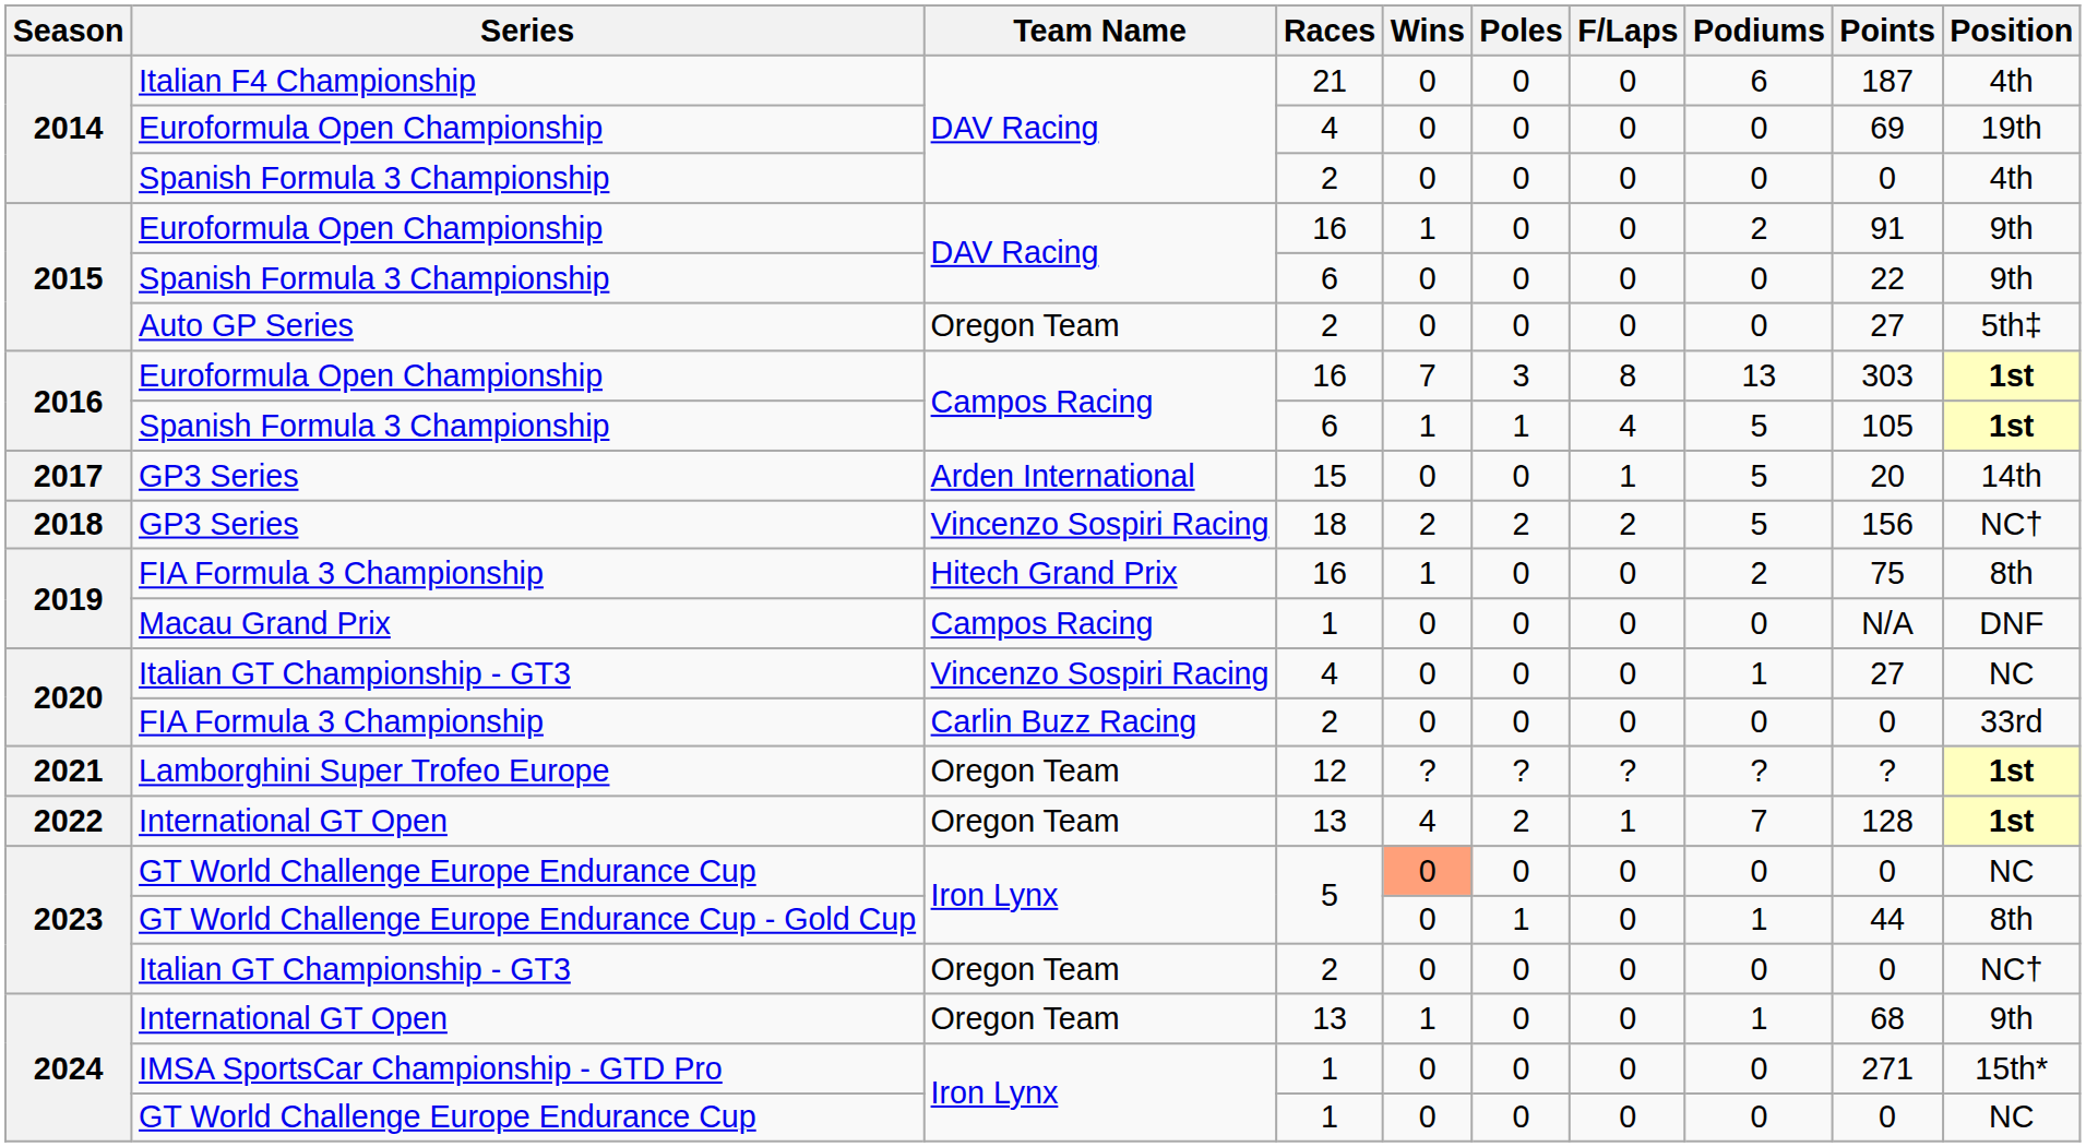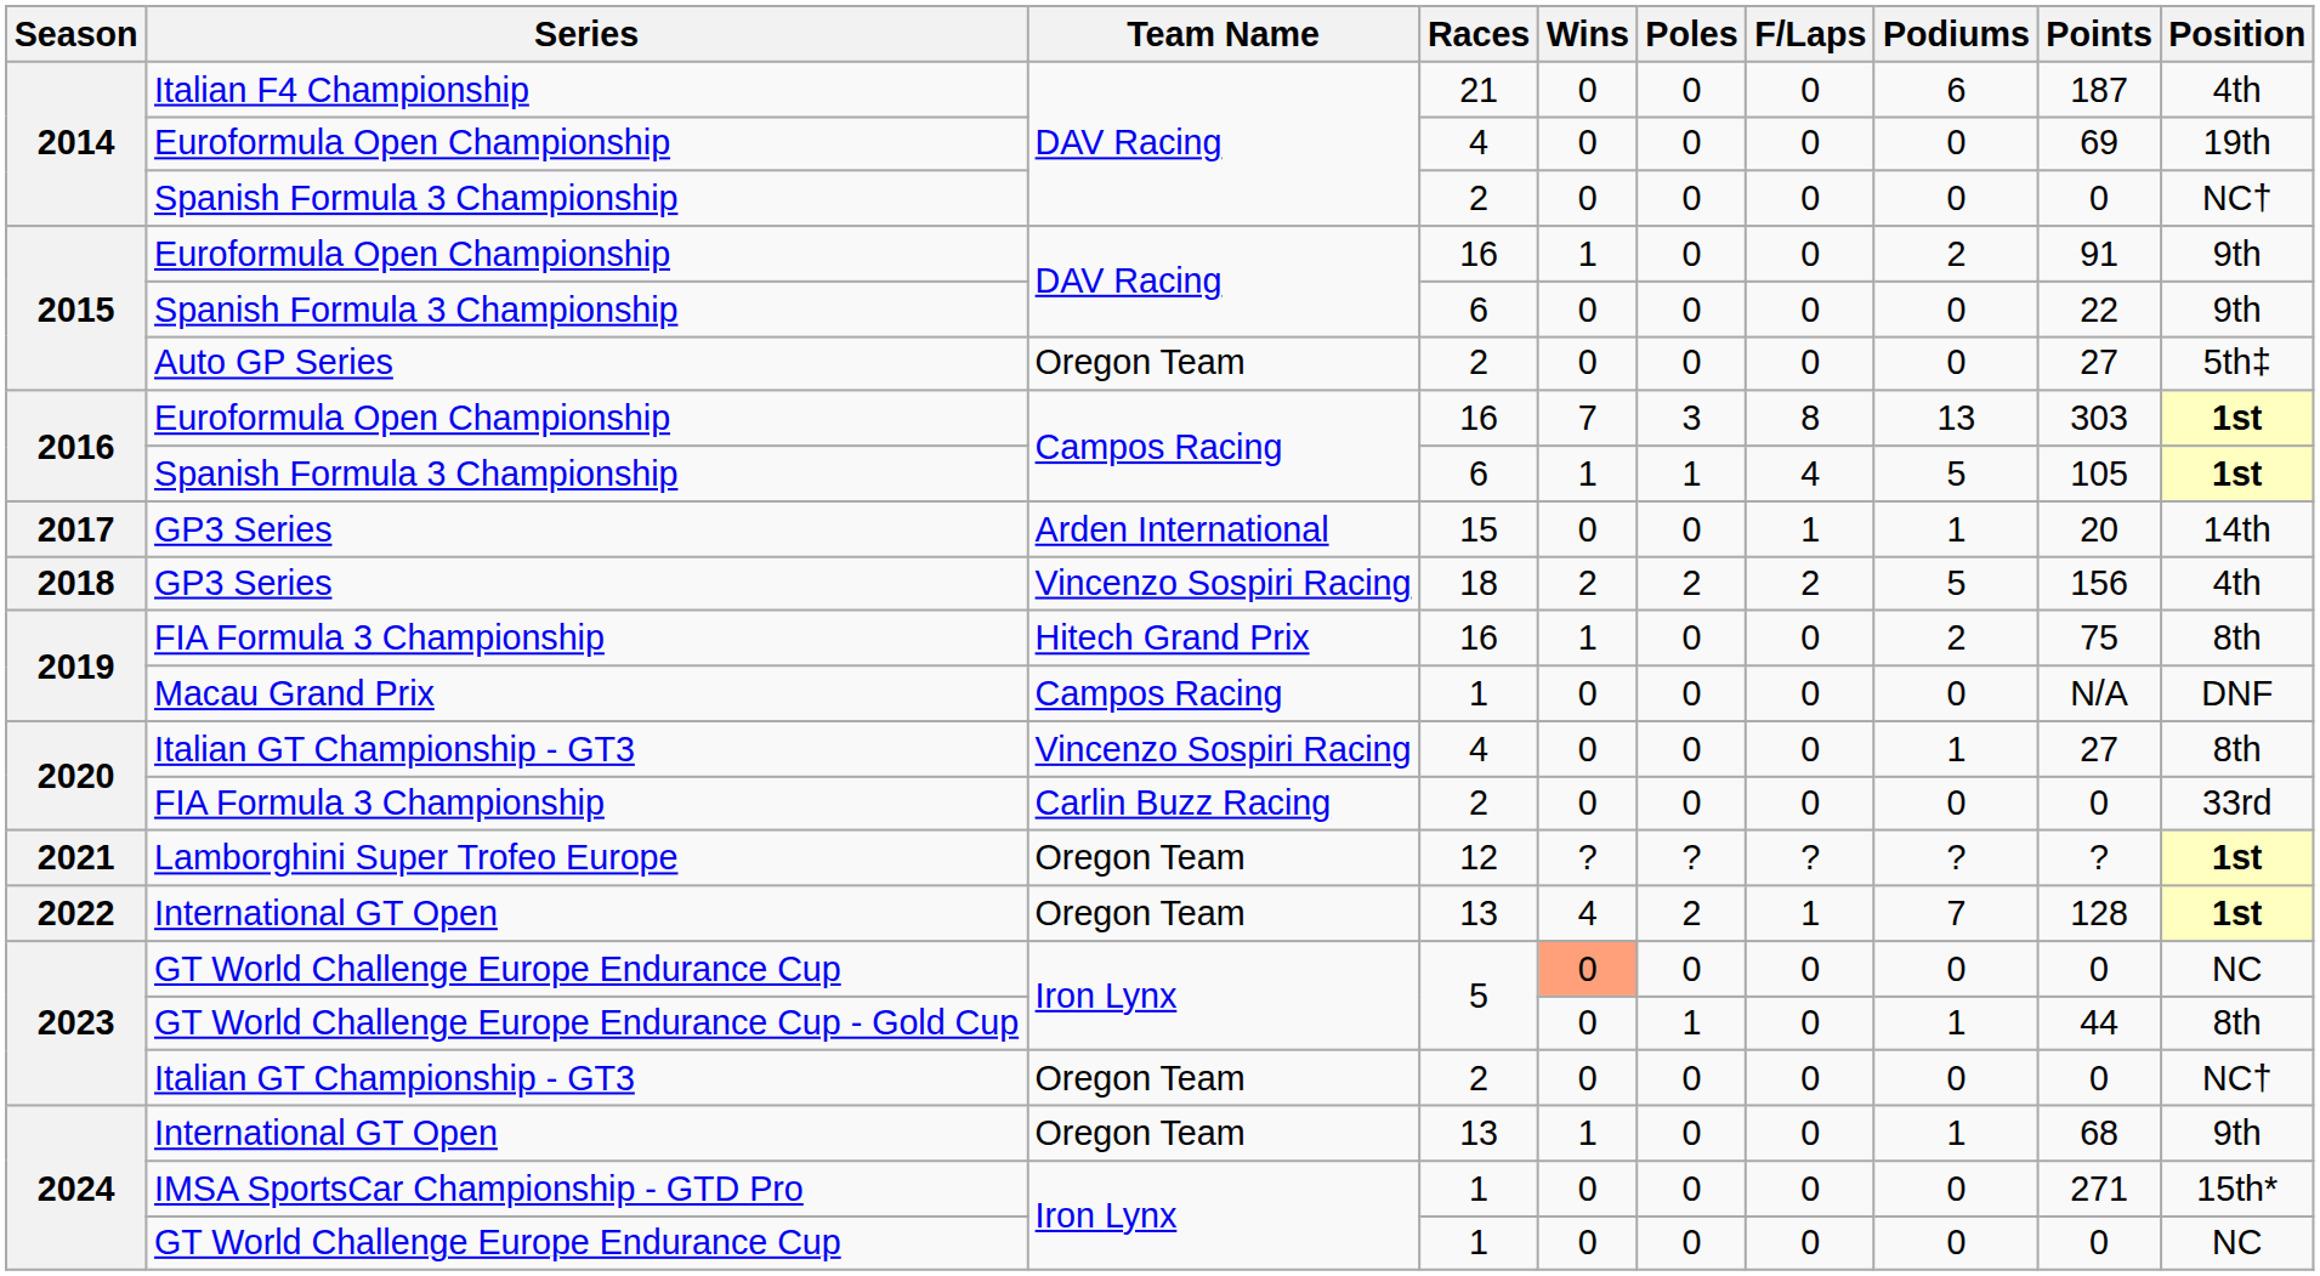2014 / Spanish Formula 3 Championship | Position: 4th -> NC†
2017 / GP3 Series | Podiums: 5 -> 1
2018 / GP3 Series | Position: NC† -> 4th
2020 / Italian GT Championship - GT3 | Position: NC -> 8th
